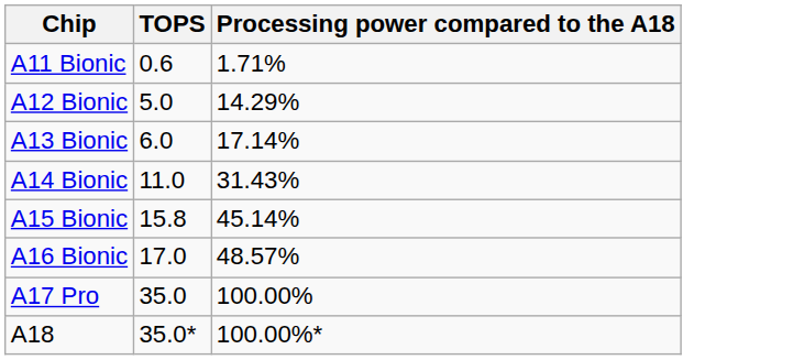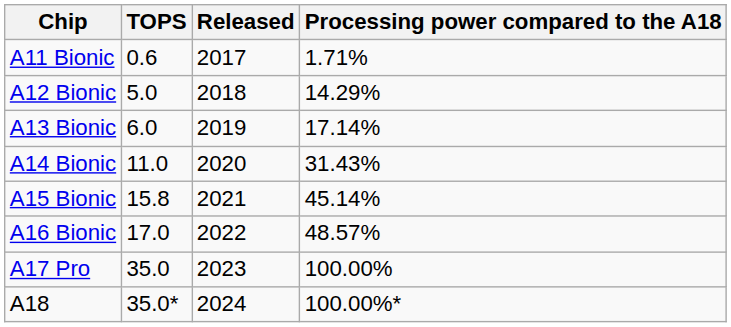+ column: Released | 2017 | 2018 | 2019 | 2020 | 2021 | 2022 | 2023 | 2024
